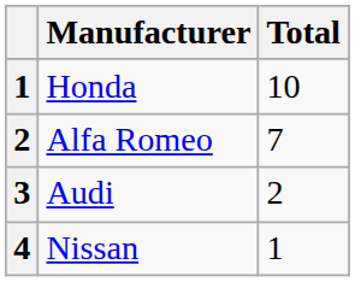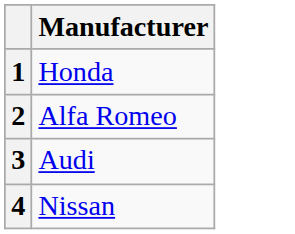- column: Total | 10 | 7 | 2 | 1
